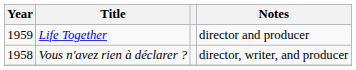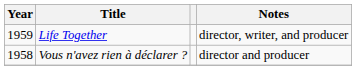Life Together | Notes: director and producer -> director, writer, and producer
Vous n'avez rien à déclarer ? | Notes: director, writer, and producer -> director and producer
